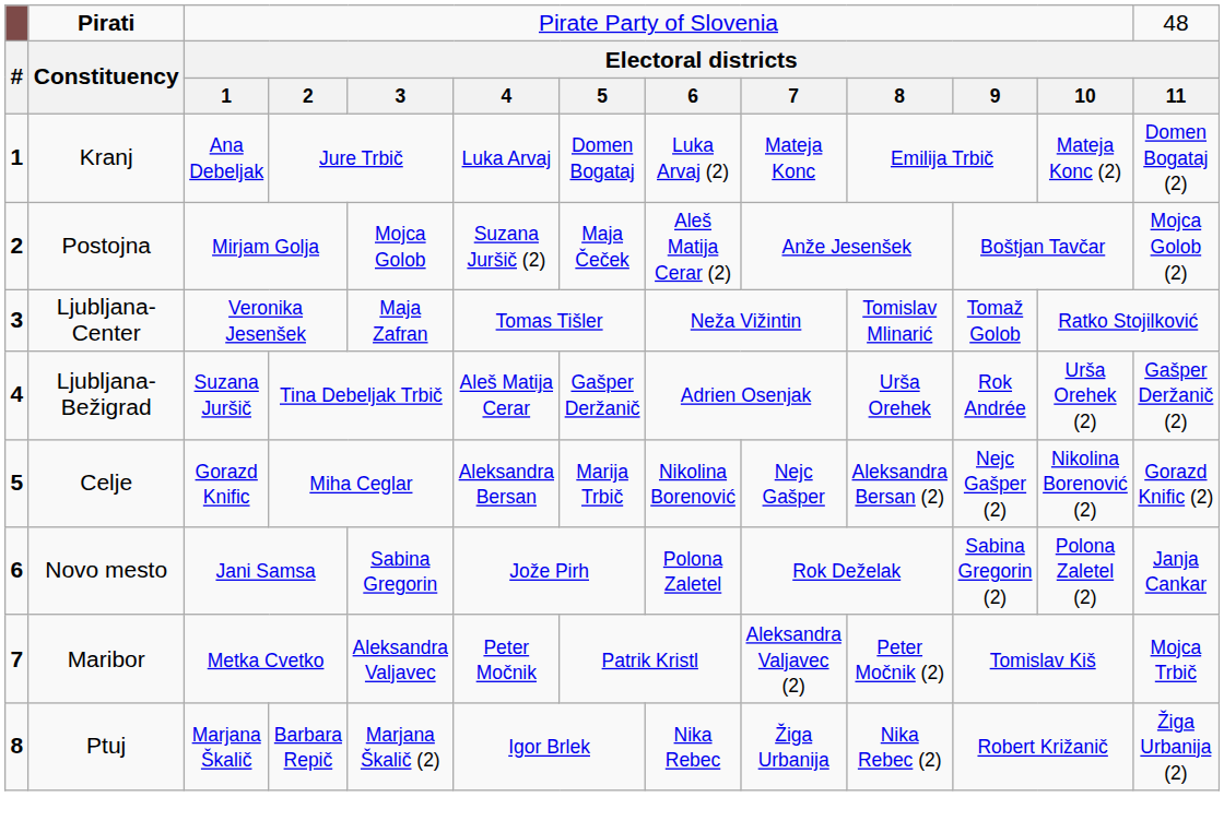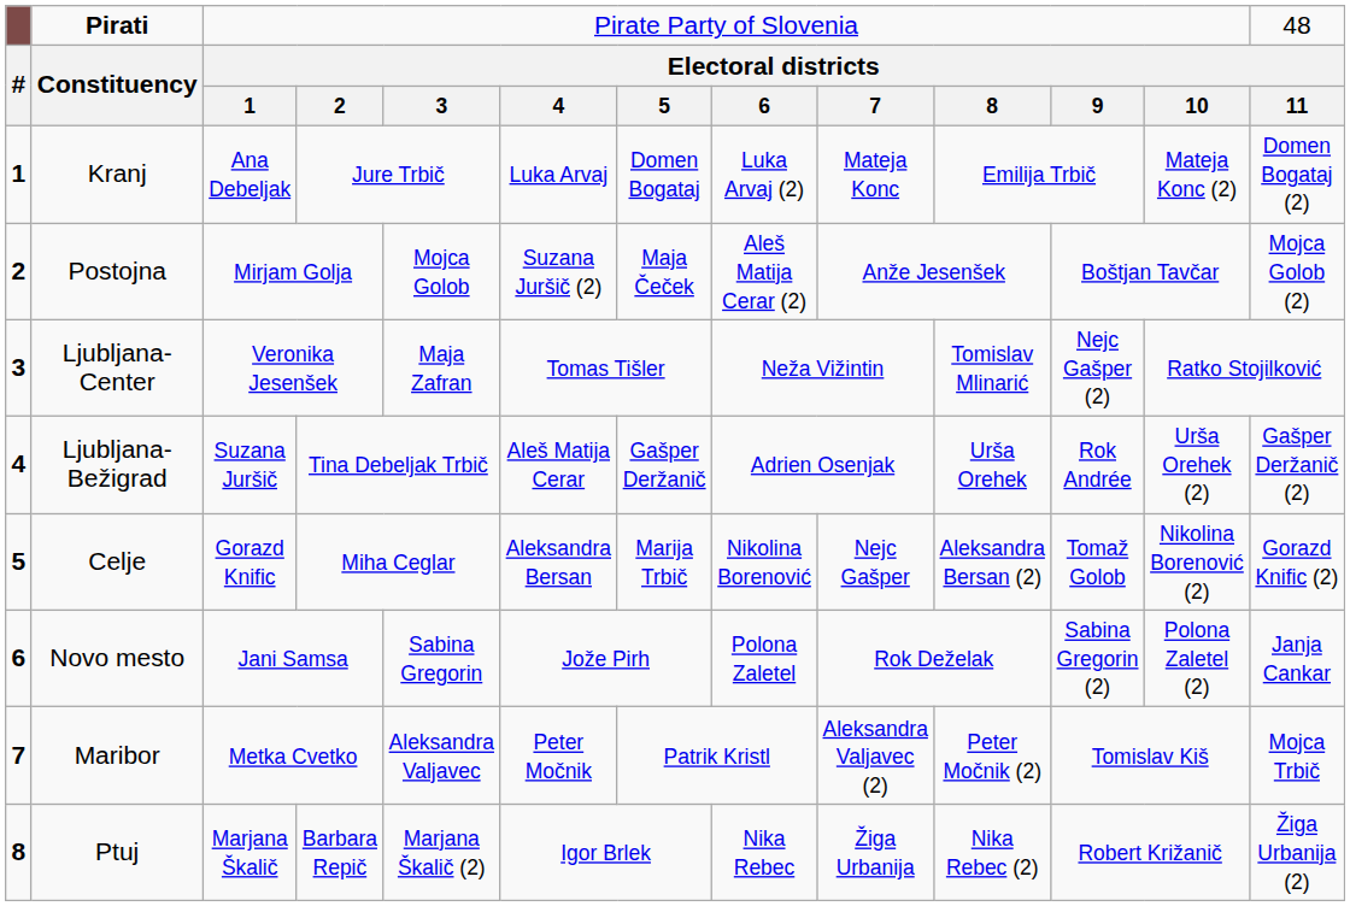Ljubljana-Center | column 11: Tomaž Golob -> Nejc Gašper (2)
Celje | column 11: Nejc Gašper (2) -> Tomaž Golob
